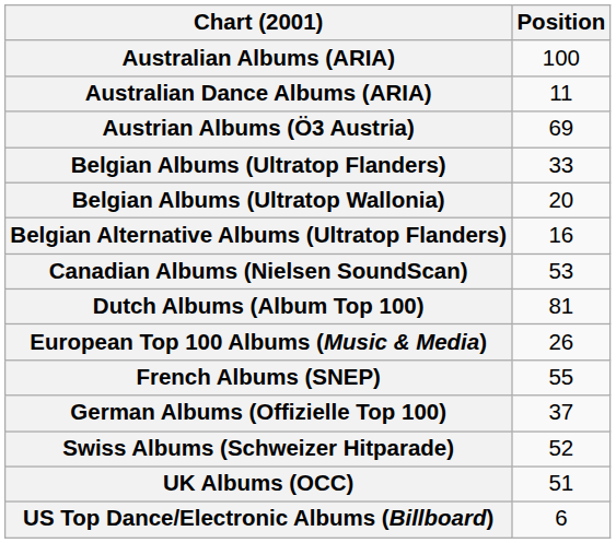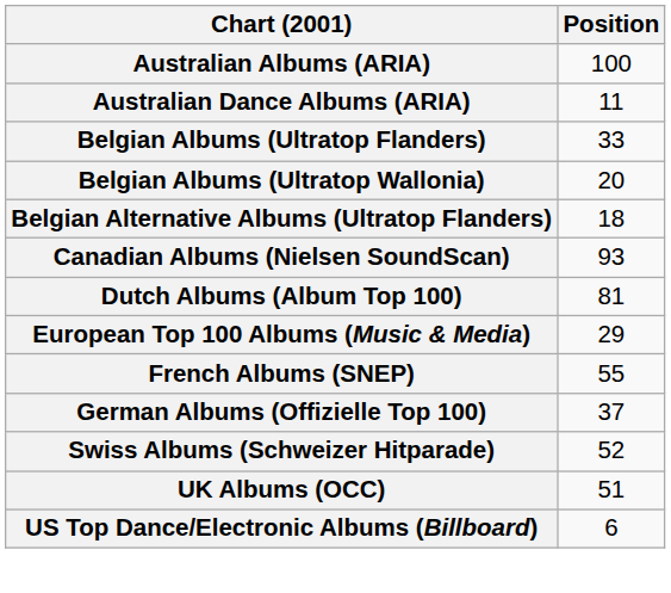- row: Austrian Albums (Ö3 Austria) | 69
Belgian Alternative Albums (Ultratop Flanders) | Position: 16 -> 18
Canadian Albums (Nielsen SoundScan) | Position: 53 -> 93
European Top 100 Albums (Music & Media) | Position: 26 -> 29
